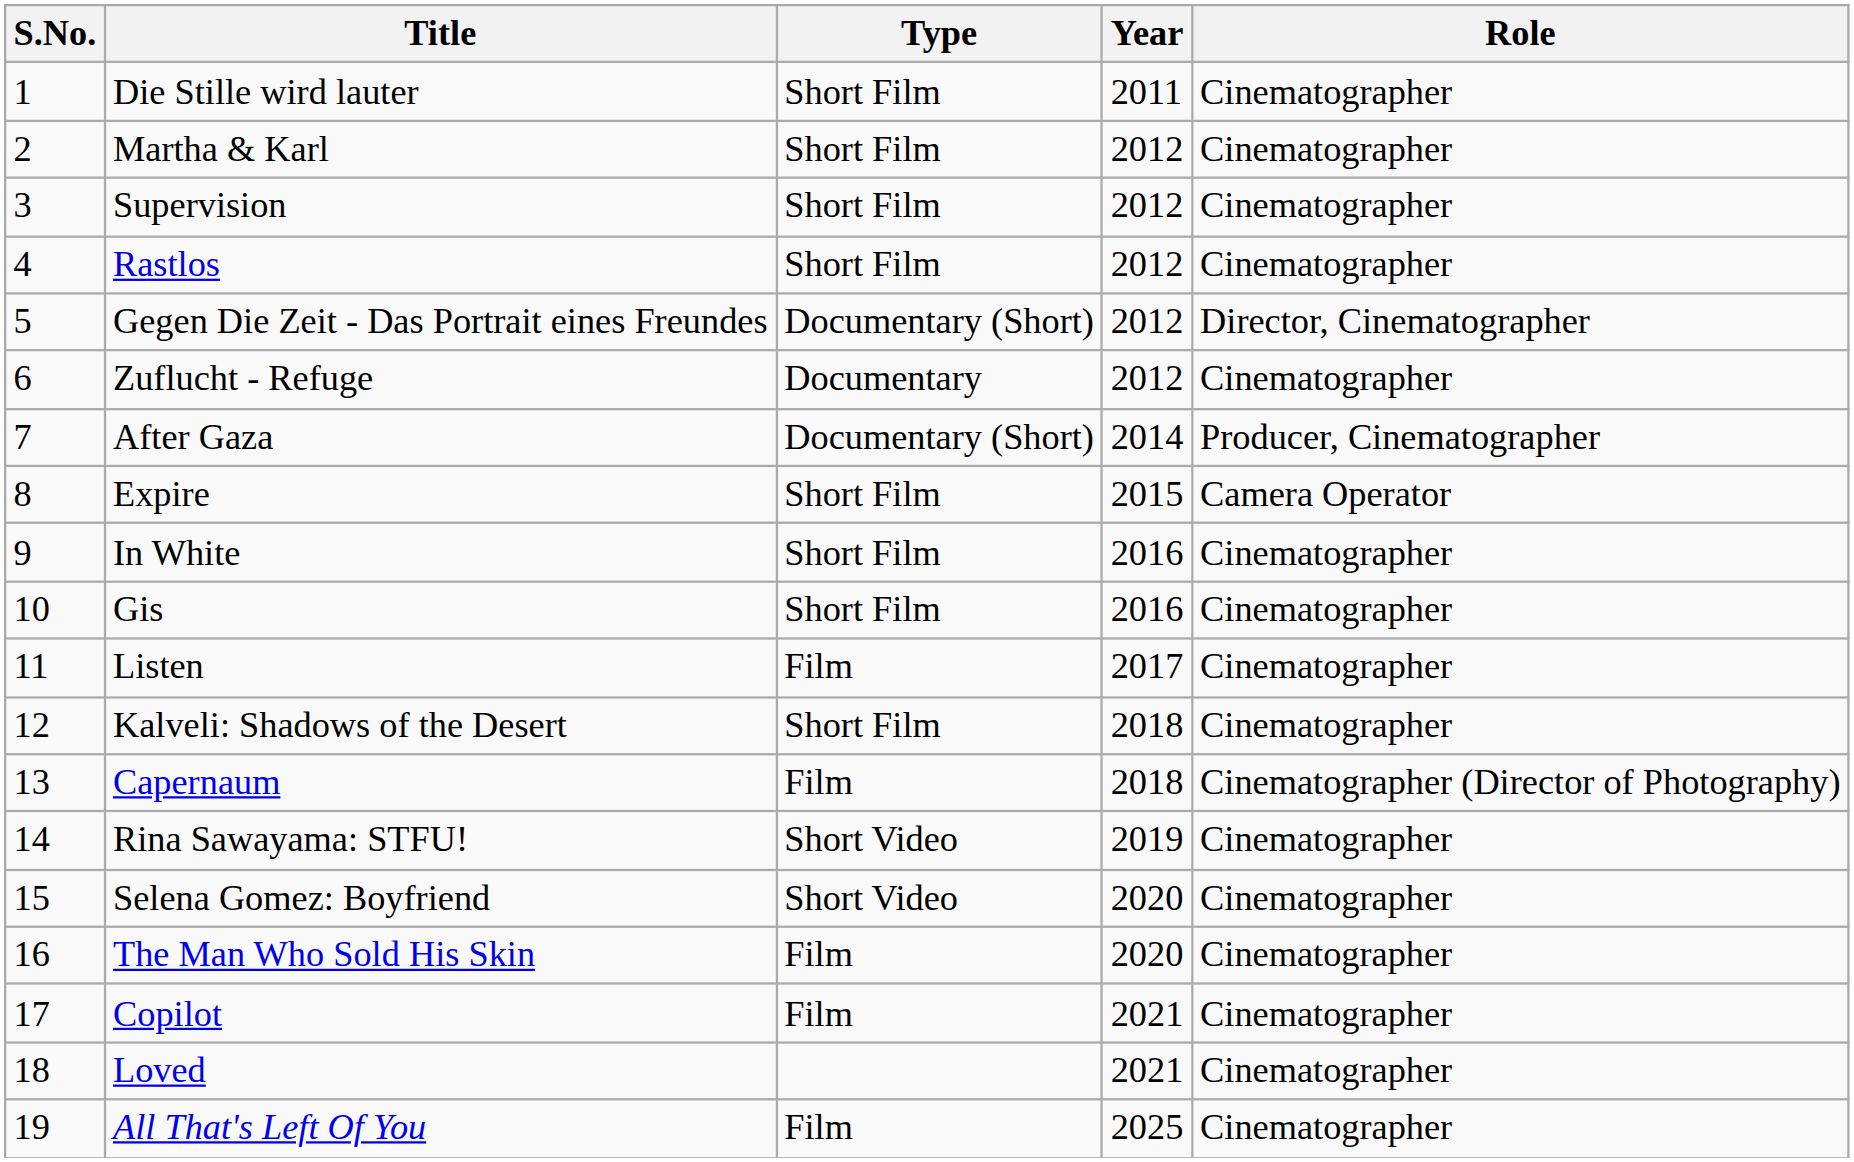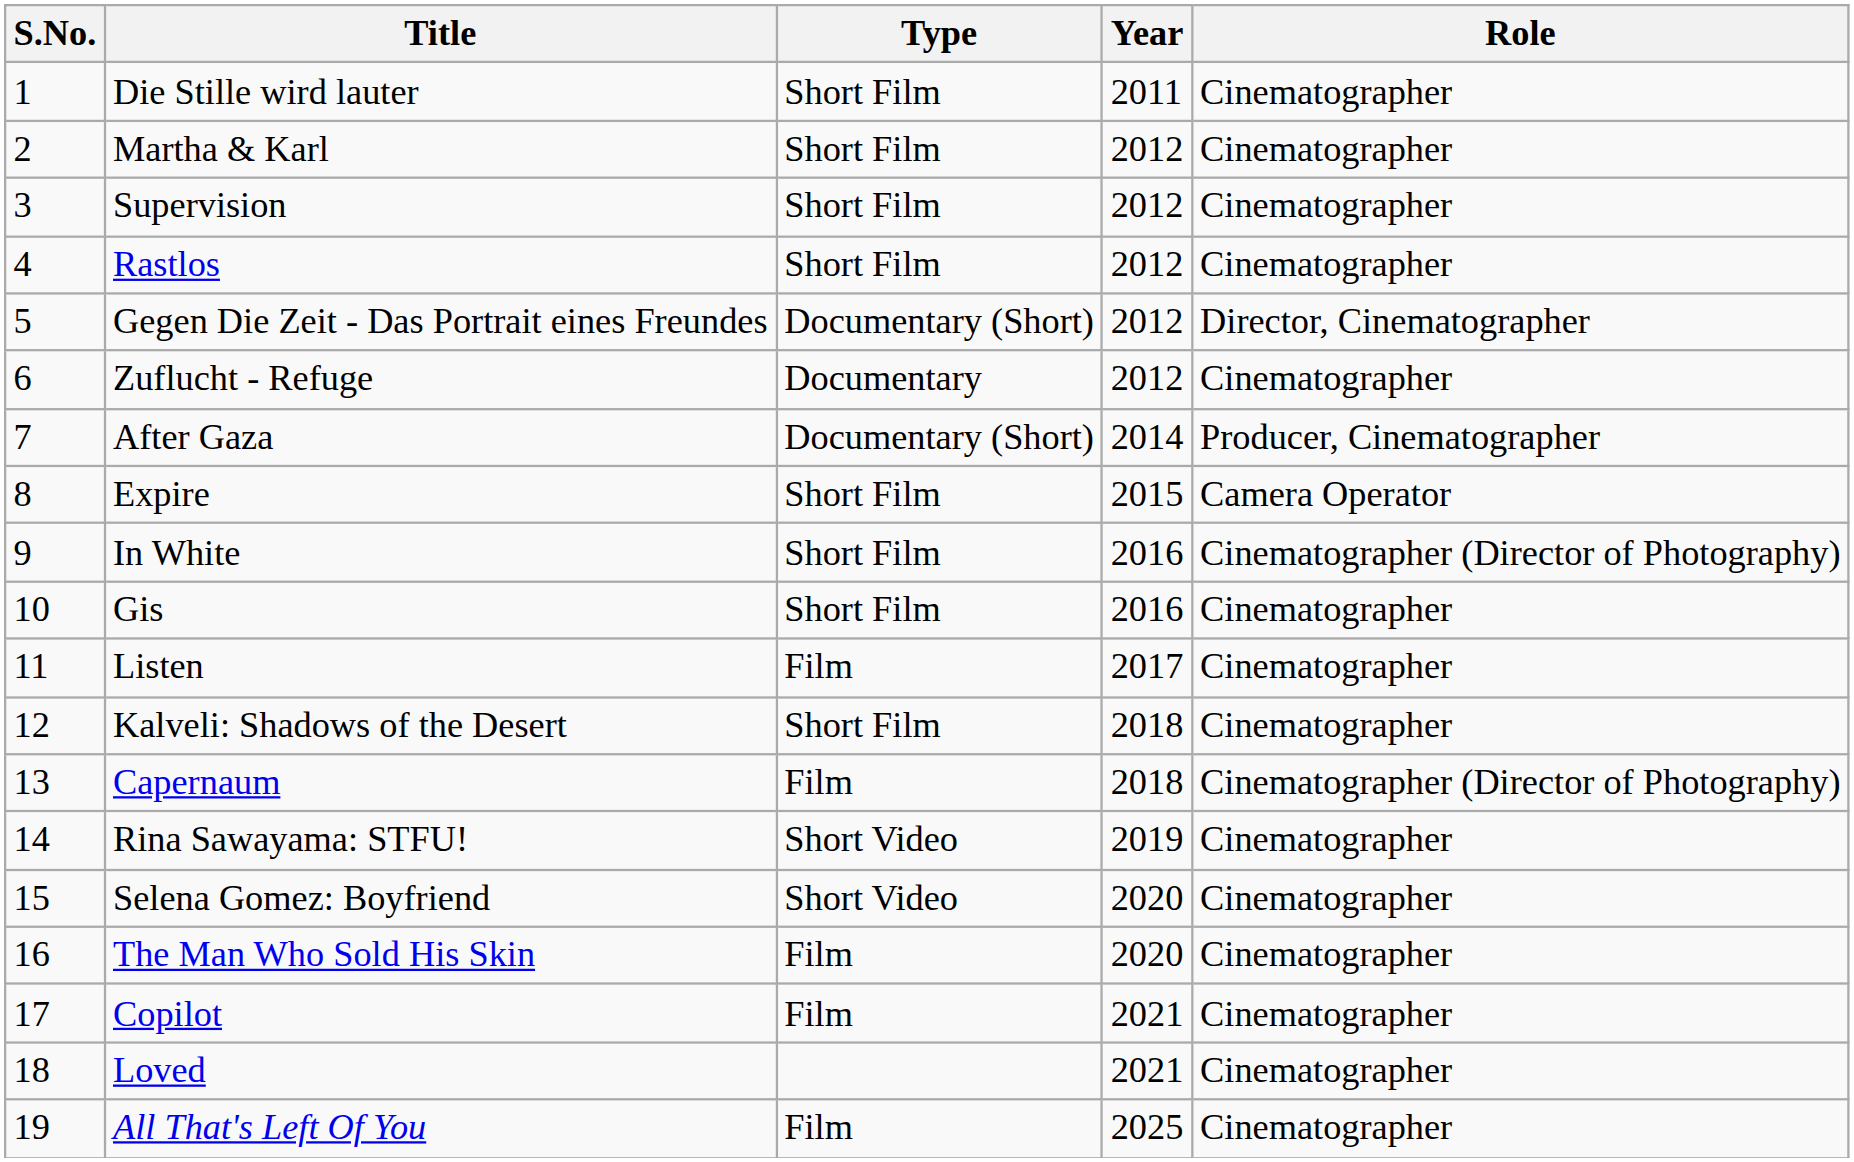In White | Role: Cinematographer -> Cinematographer (Director of Photography)
